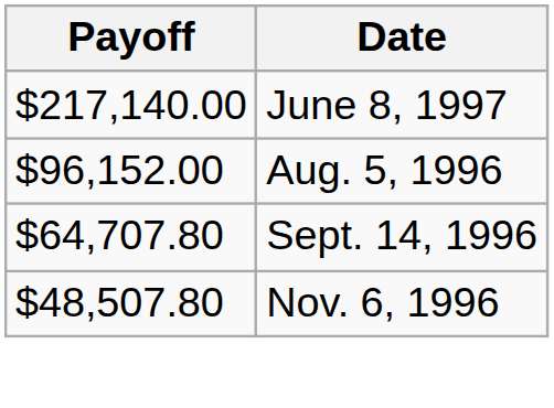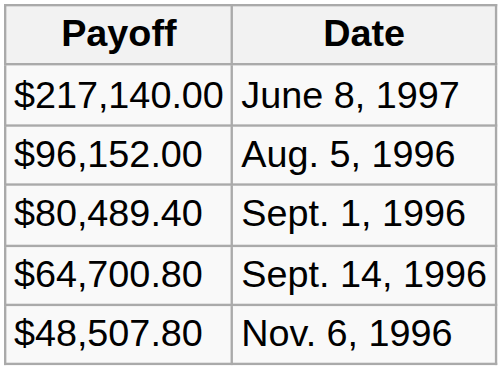+ row: $80,489.40 | Sept. 1, 1996
Sept. 14, 1996 | Payoff: $64,707.80 -> $64,700.80
